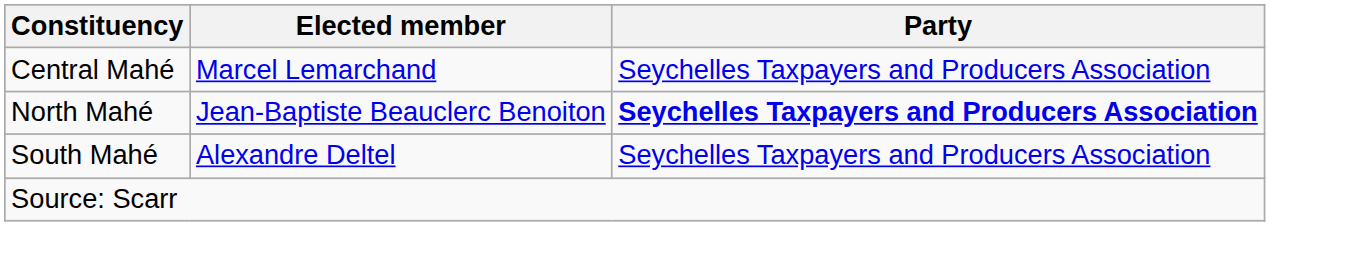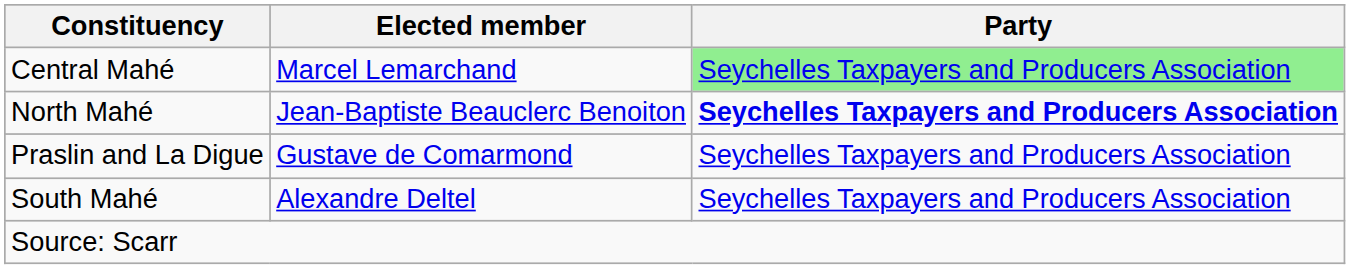Central Mahé | Party: no background -> lightgreen background
+ row: Praslin and La Digue | Gustave de Comarmond | Seychelles Taxpayers and Producers Association
